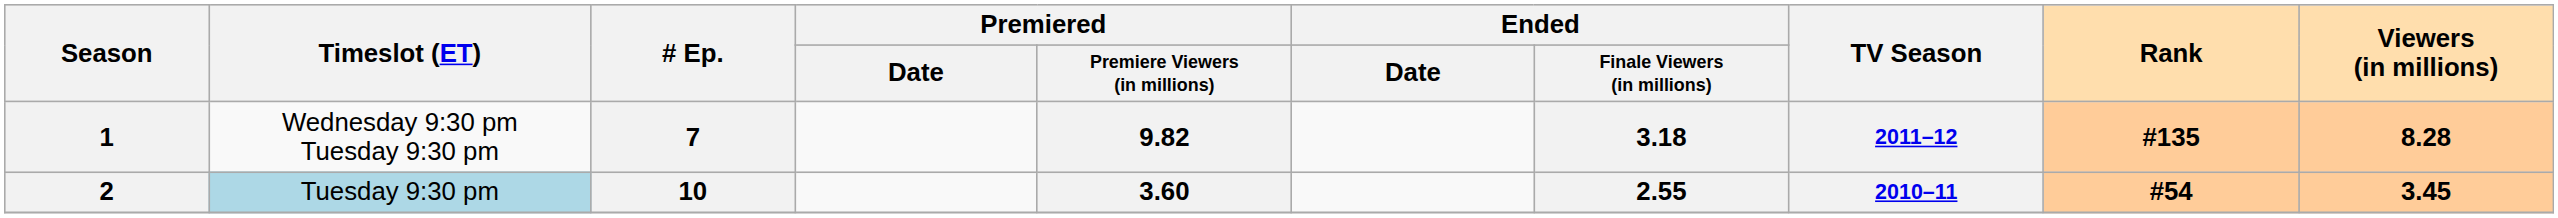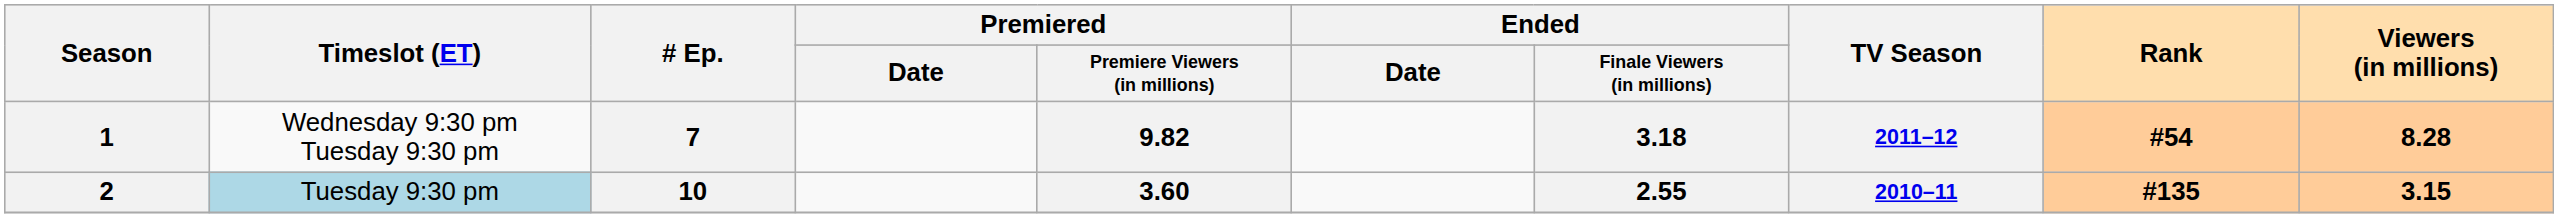1 | Rank: #135 -> #54
2 | Rank: #54 -> #135
2 | Viewers (in millions): 3.45 -> 3.15
